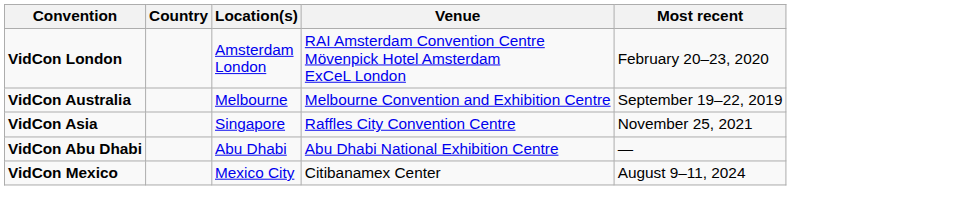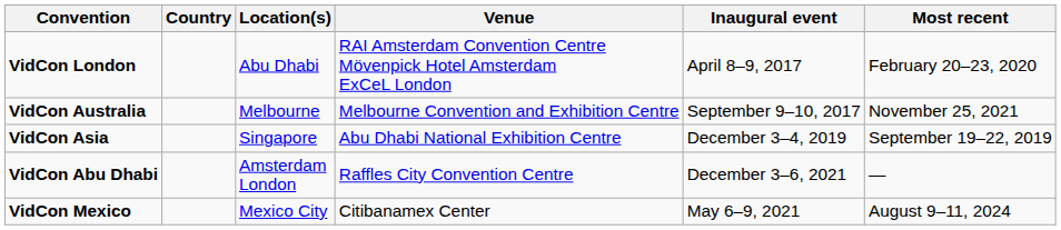+ column: Inaugural event | April 8–9, 2017 | September 9–10, 2017 | December 3–4, 2019 | December 3–6, 2021 | May 6–9, 2021
VidCon London | Location(s): Amsterdam London -> Abu Dhabi
VidCon Australia | Most recent: September 19–22, 2019 -> November 25, 2021
VidCon Asia | Venue: Raffles City Convention Centre -> Abu Dhabi National Exhibition Centre
VidCon Asia | Most recent: November 25, 2021 -> September 19–22, 2019
VidCon Abu Dhabi | Location(s): Abu Dhabi -> Amsterdam London
VidCon Abu Dhabi | Venue: Abu Dhabi National Exhibition Centre -> Raffles City Convention Centre
